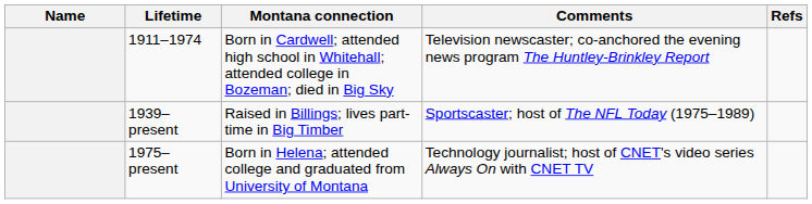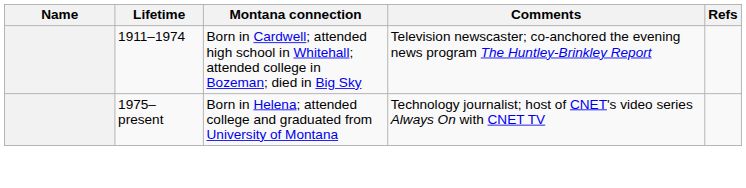- row: 1939–present | Raised in Billings; lives part-time in Big Timber | Sportscaster; host of The NFL Today (1975–1989)
